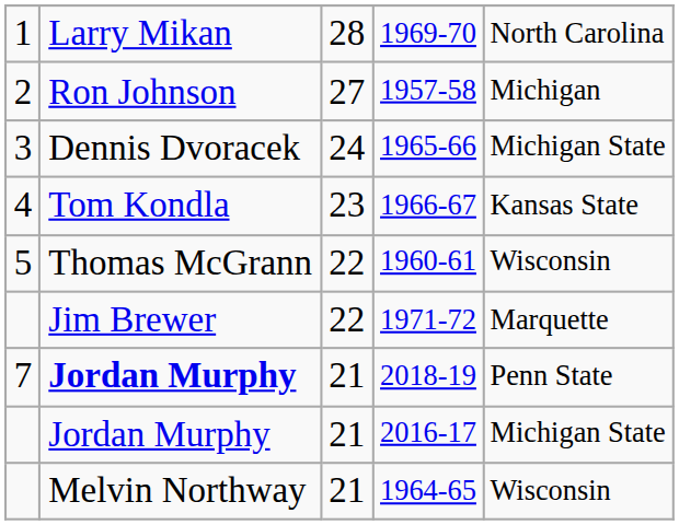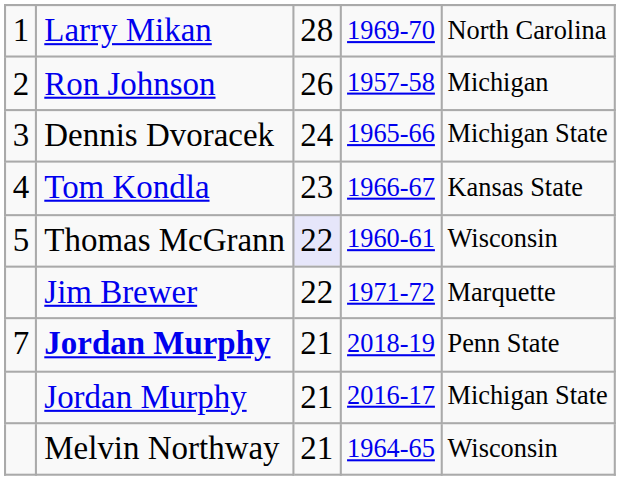1957-58 | column 3: 27 -> 26
1960-61 | column 3: no background -> lavender background
